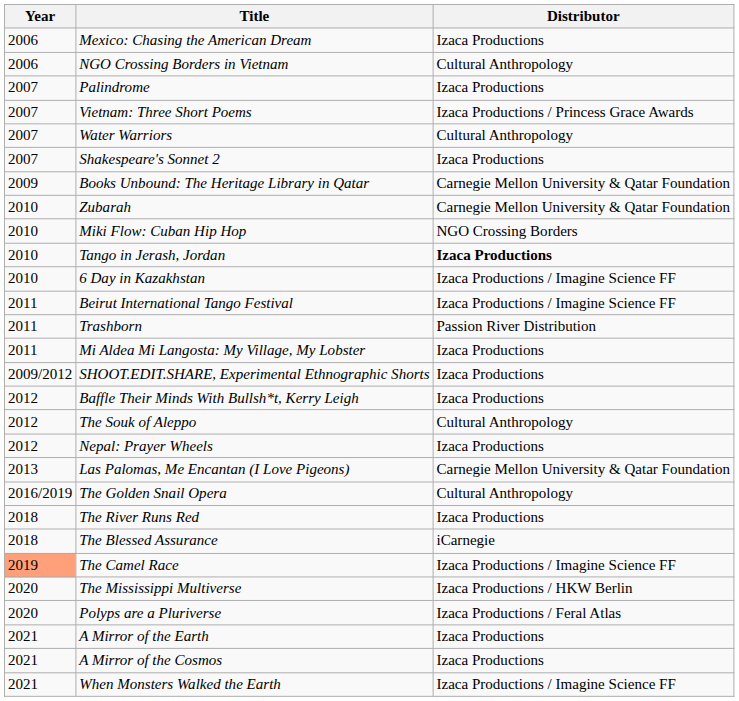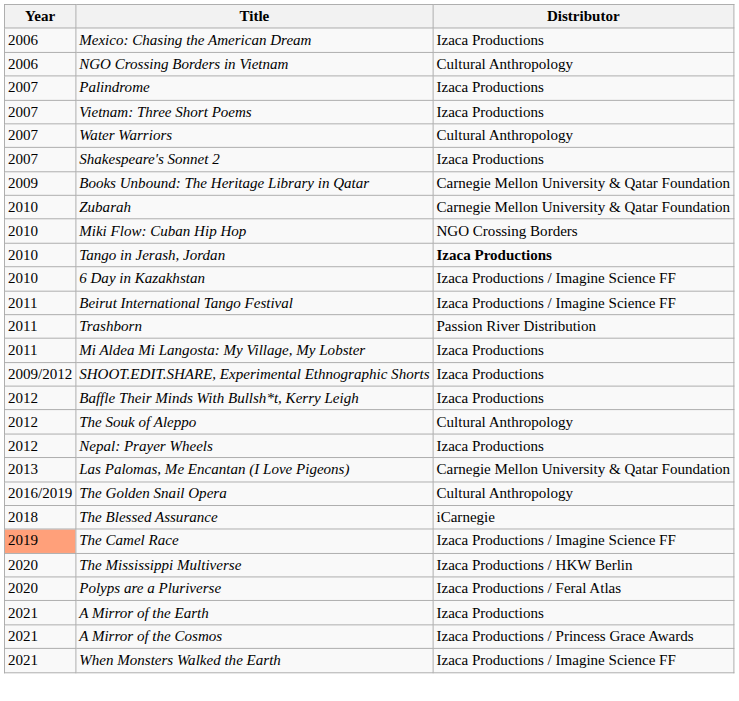Vietnam: Three Short Poems | Distributor: Izaca Productions / Princess Grace Awards -> Izaca Productions
- row: 2018 | The River Runs Red | Izaca Productions
A Mirror of the Cosmos | Distributor: Izaca Productions -> Izaca Productions / Princess Grace Awards
